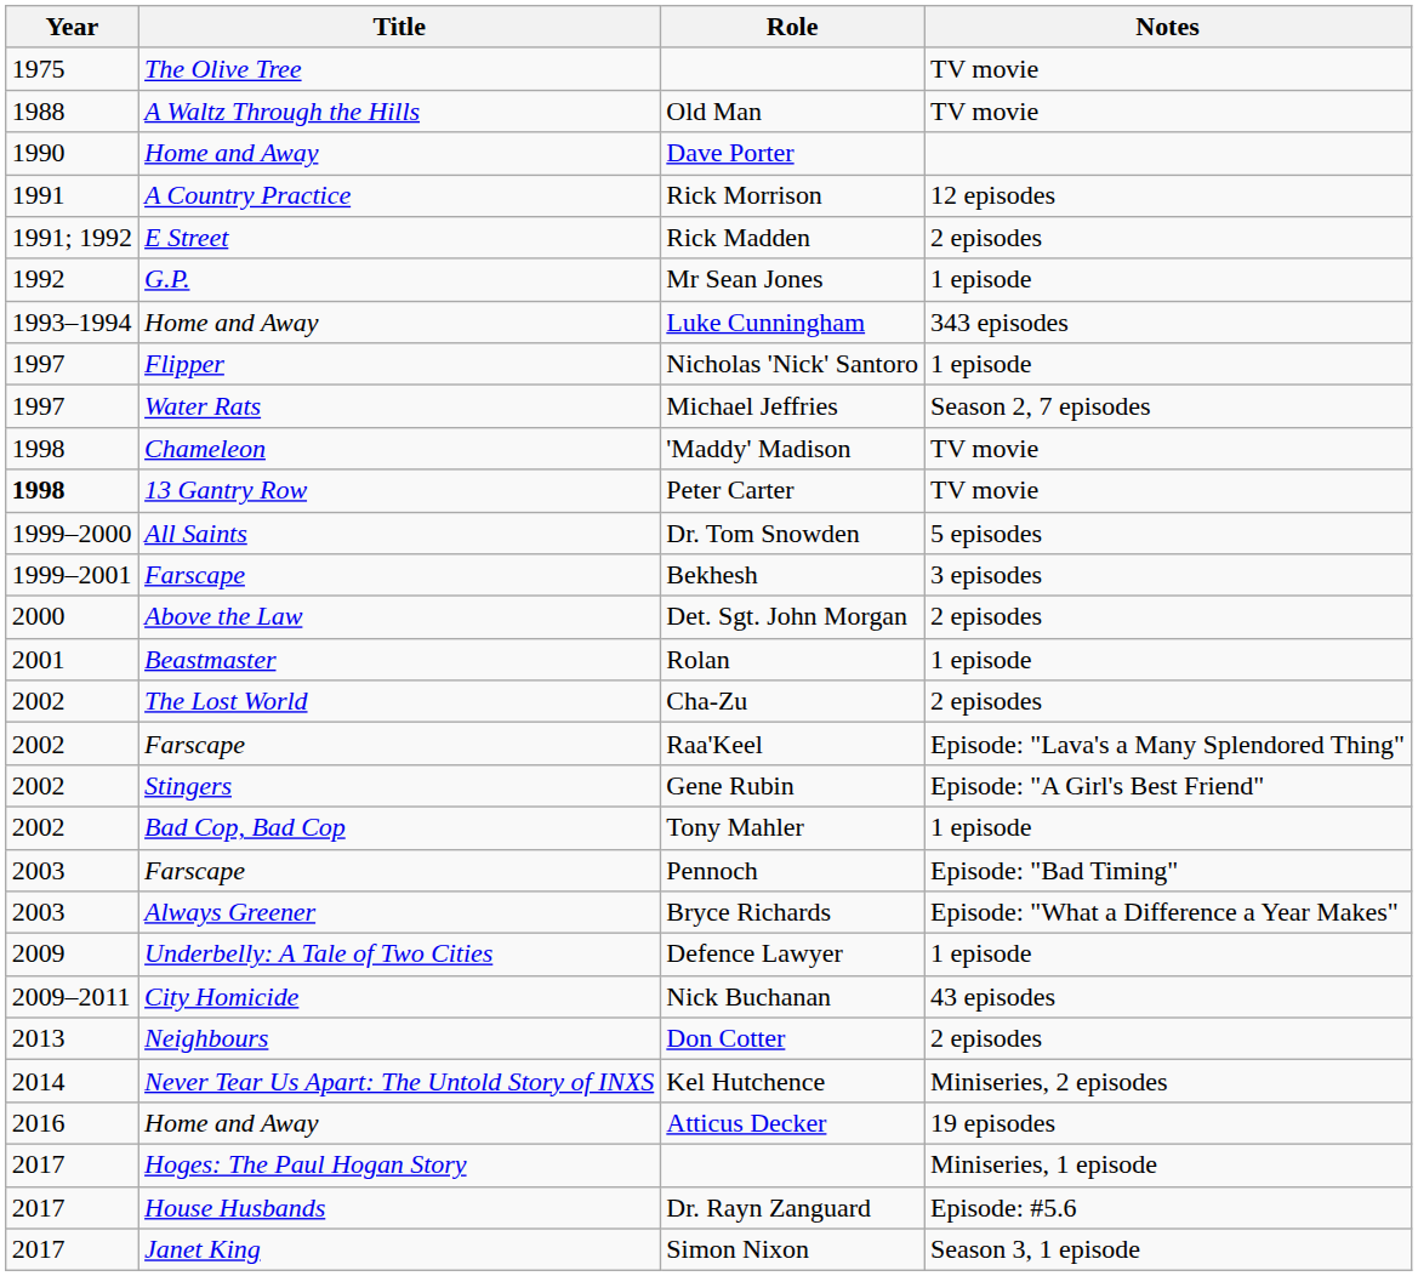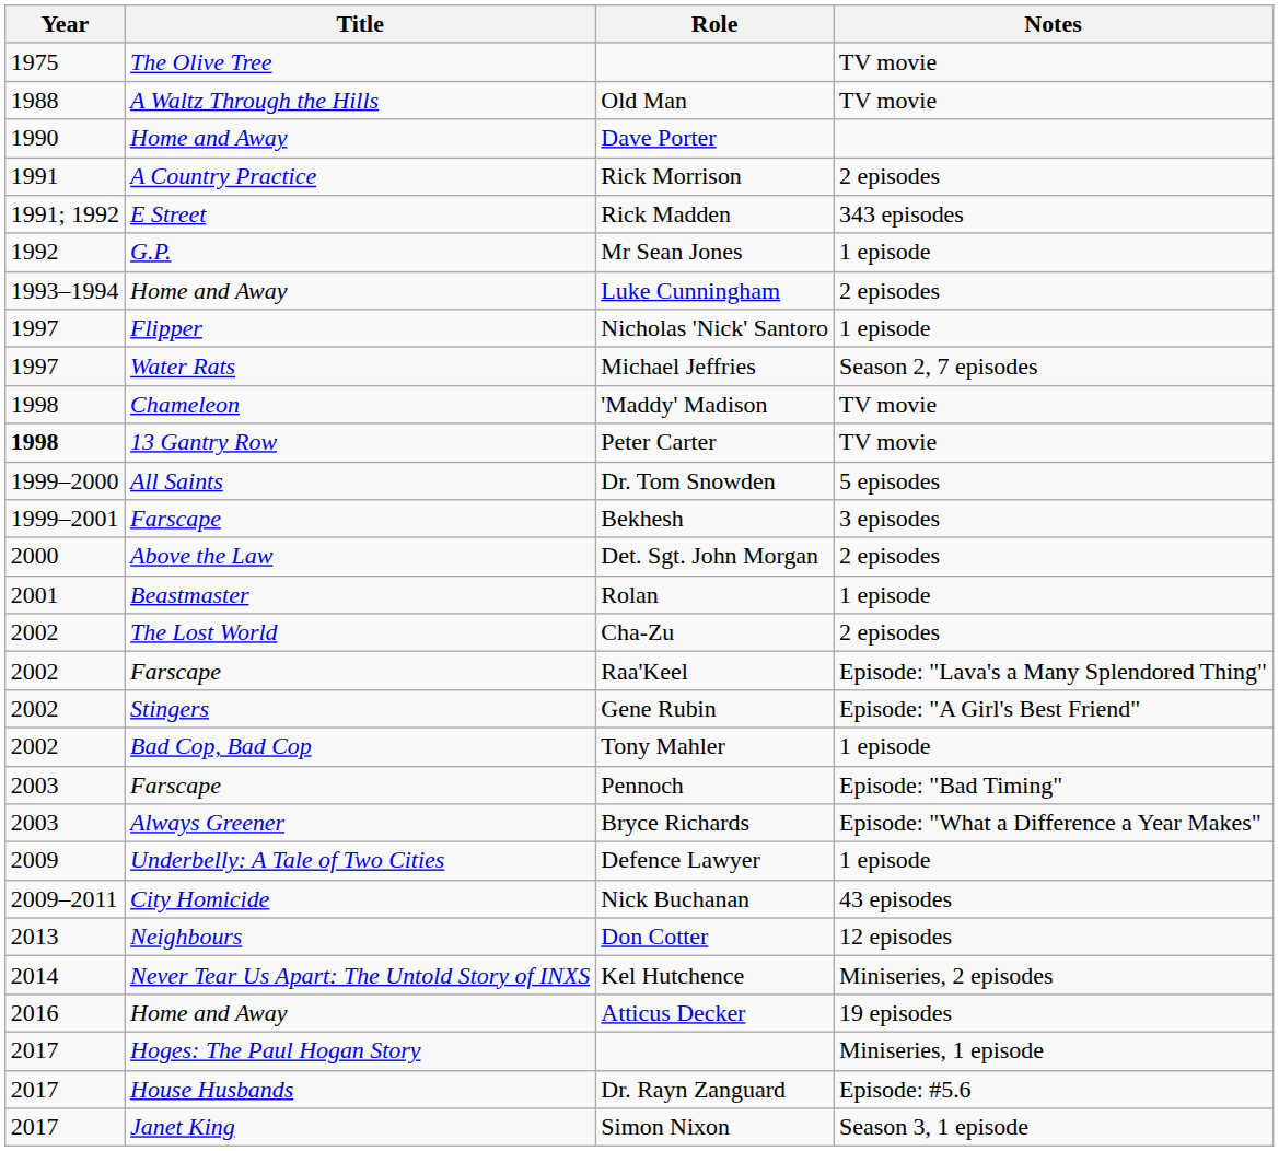Rick Morrison | Notes: 12 episodes -> 2 episodes
Rick Madden | Notes: 2 episodes -> 343 episodes
Luke Cunningham | Notes: 343 episodes -> 2 episodes
Don Cotter | Notes: 2 episodes -> 12 episodes
